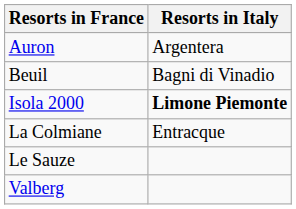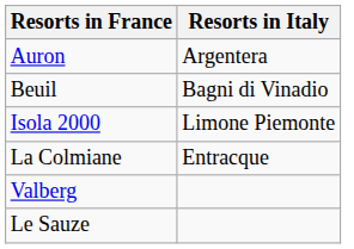Isola 2000 | Resorts in Italy: bold -> normal
rows swapped: Valberg <-> Le Sauze
